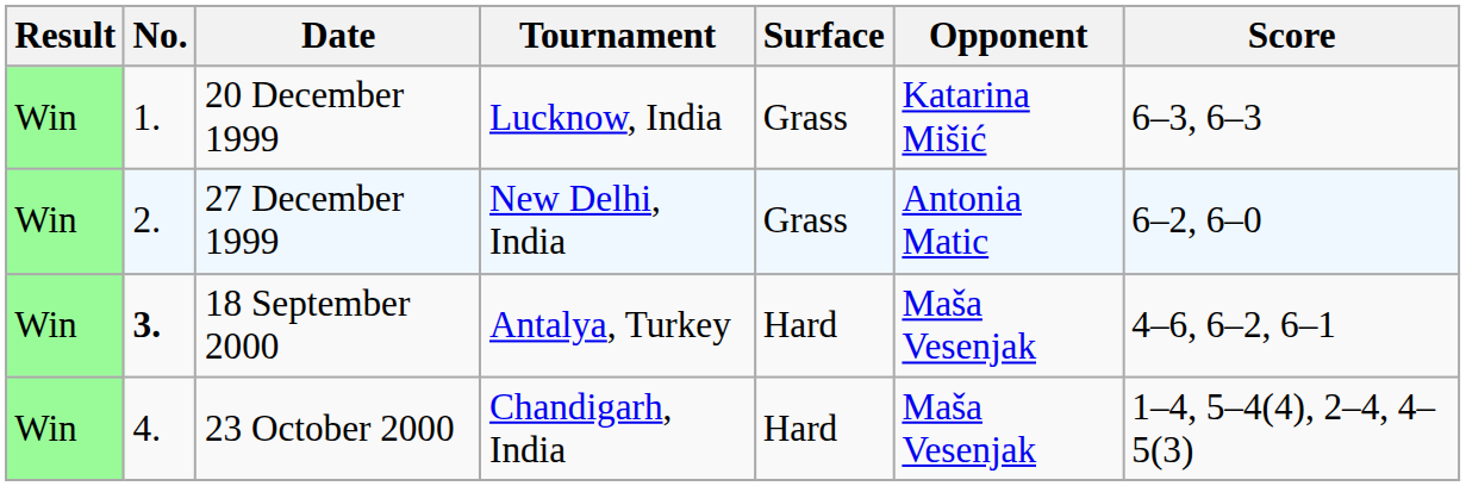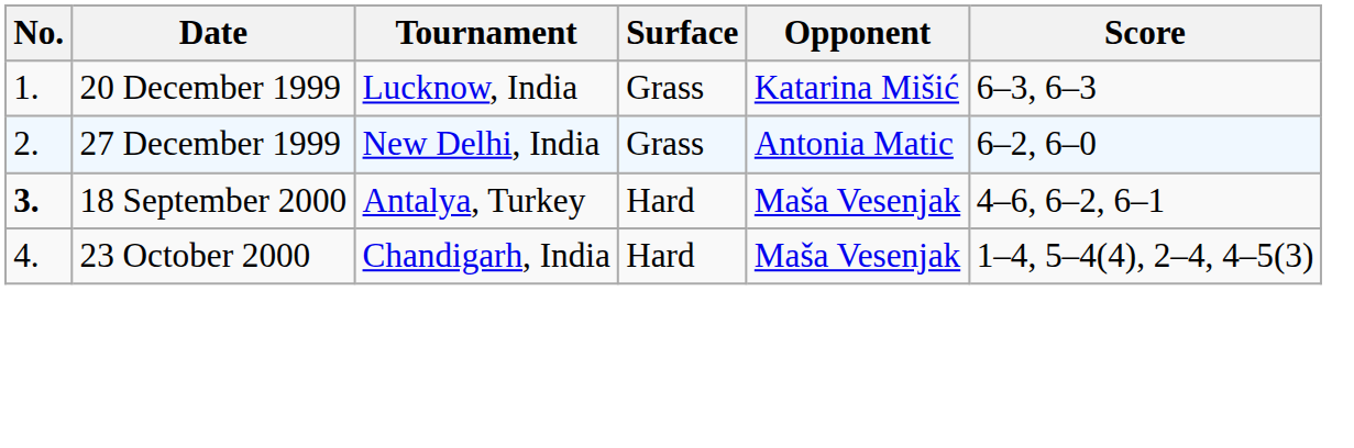- column: Result | Win | Win | Win | Win
